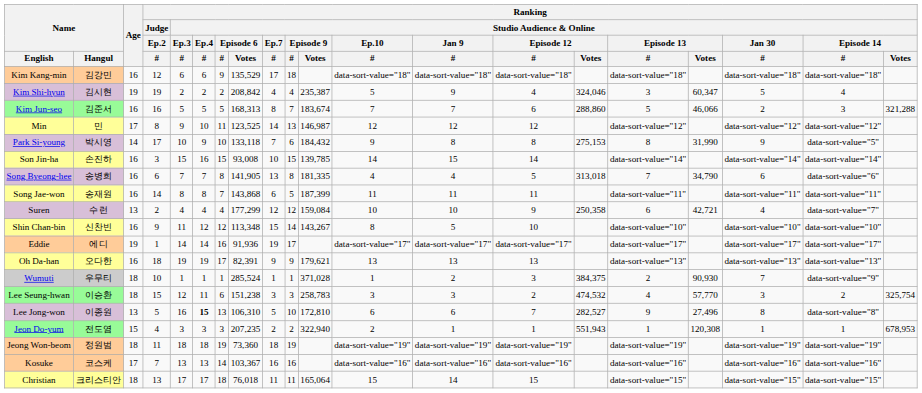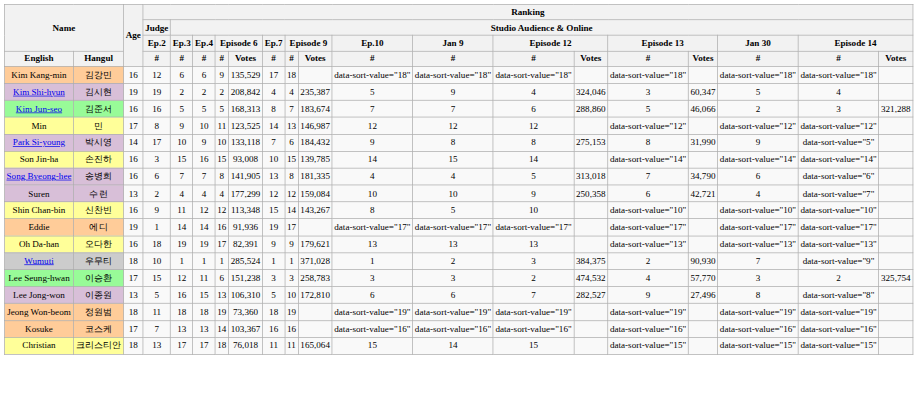- row: Song Jae-won | 송재원 | 16 | 14 | 8 | 8 | 7 | 143,868 | 6 | 5 | 187,399 | 11 | 11 | 11 | data-sort-value="11" | data-sort-value="11" | data-sort-value="11"
Lee Seung-hwan | Age: 18 -> 17
Lee Jong-won | Ranking / Studio Audience & Online / Ep.4 / #: bold -> normal
- row: Jeon Do-yum | 전도염 | 15 | 4 | 3 | 3 | 3 | 207,235 | 2 | 2 | 322,940 | 2 | 1 | 1 | 551,943 | 1 | 120,308 | 1 | 1 | 678,953
